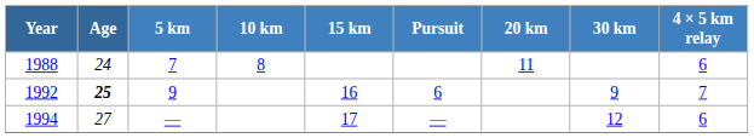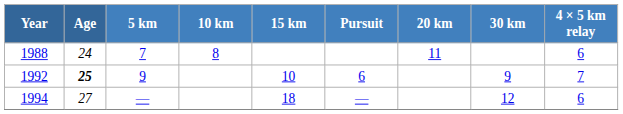1992 | 15 km: 16 -> 10
1994 | 15 km: 17 -> 18
